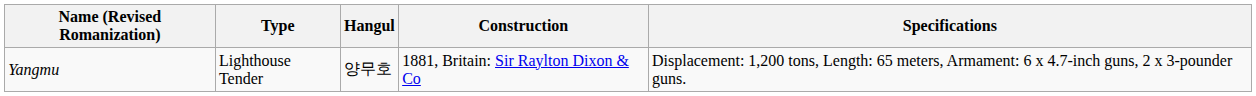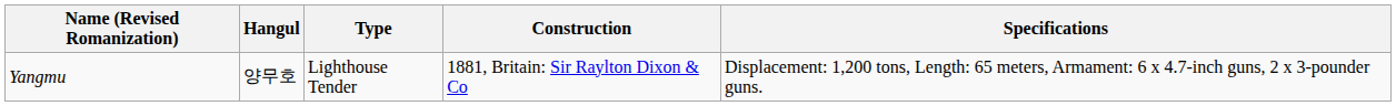columns swapped: Hangul <-> Type
